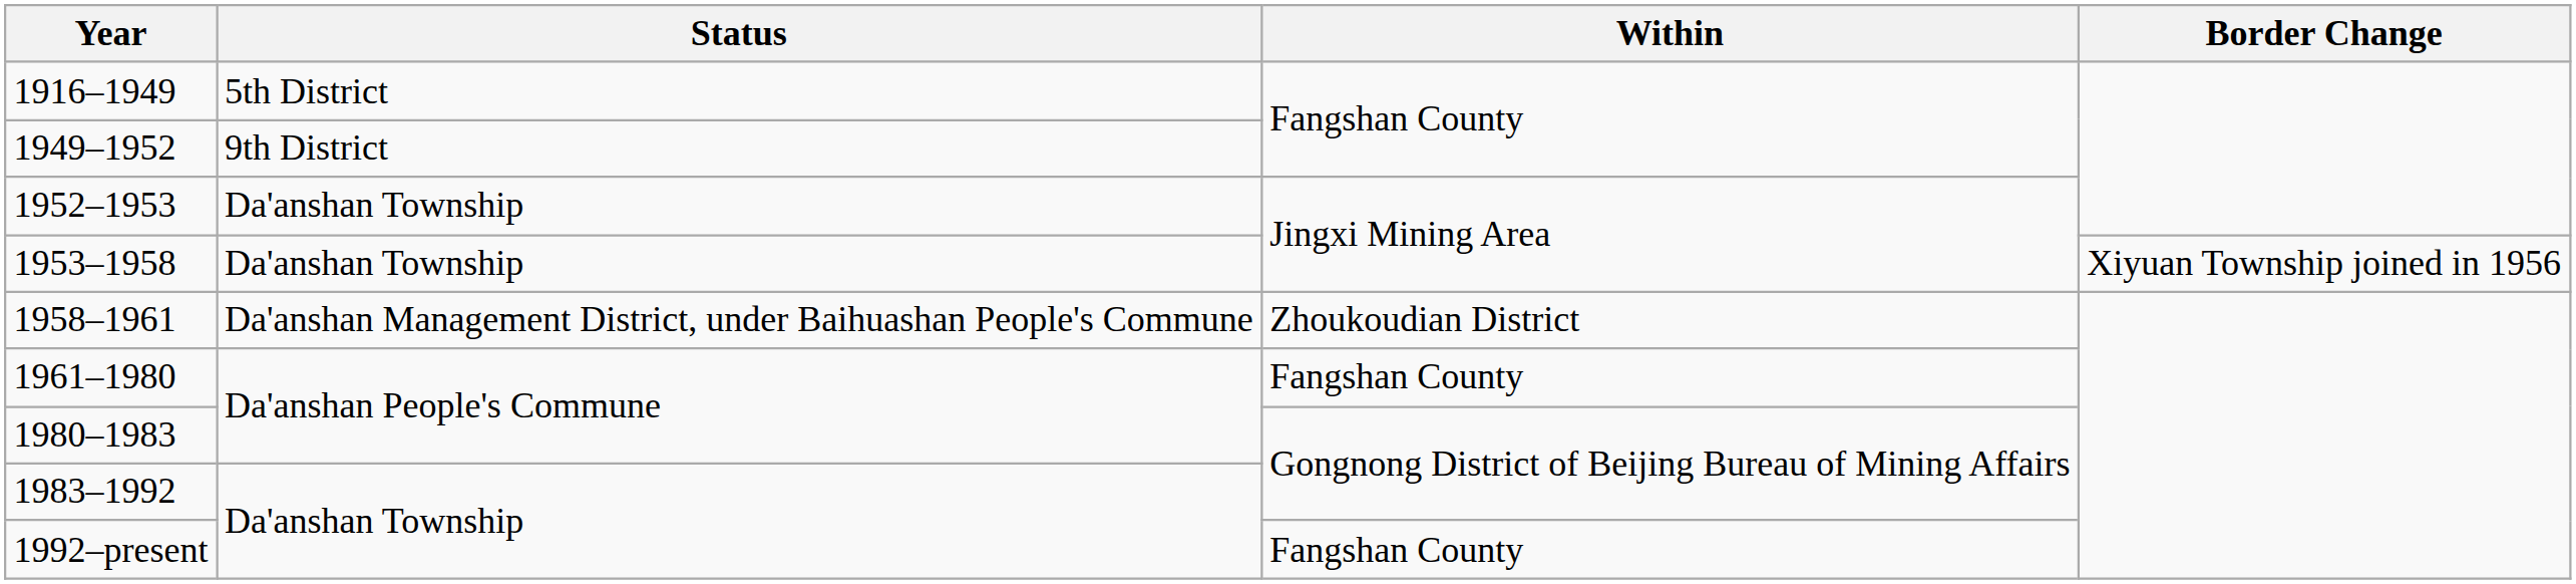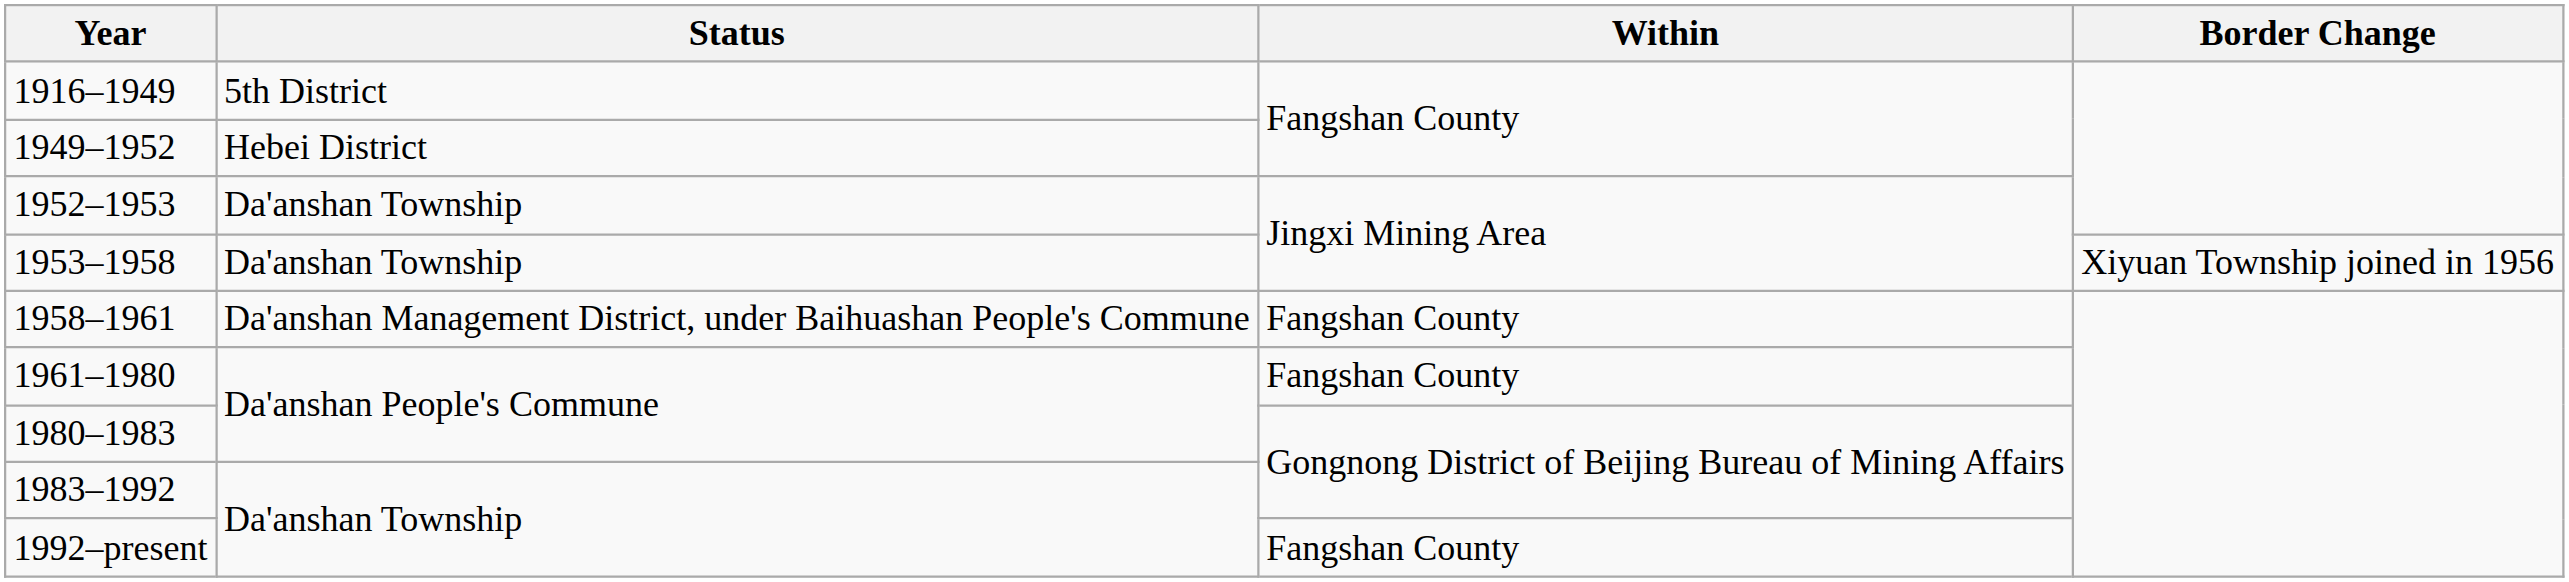1949–1952 | Status: 9th District -> Hebei District
1958–1961 | Within: Zhoukoudian District -> Fangshan County
